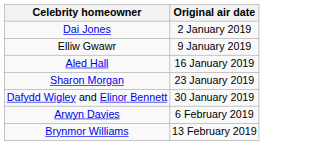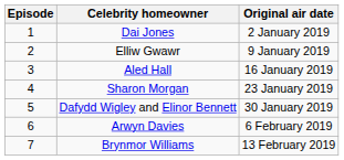+ column: Episode | 1 | 2 | 3 | 4 | 5 | 6 | 7
